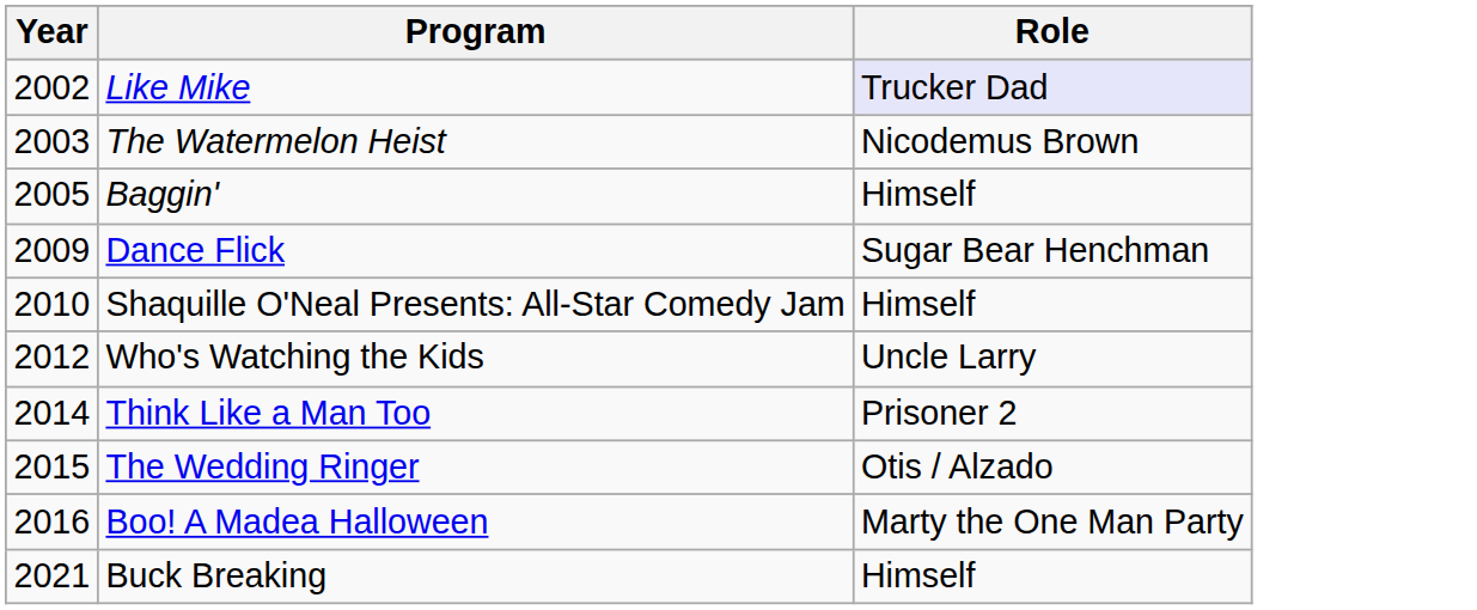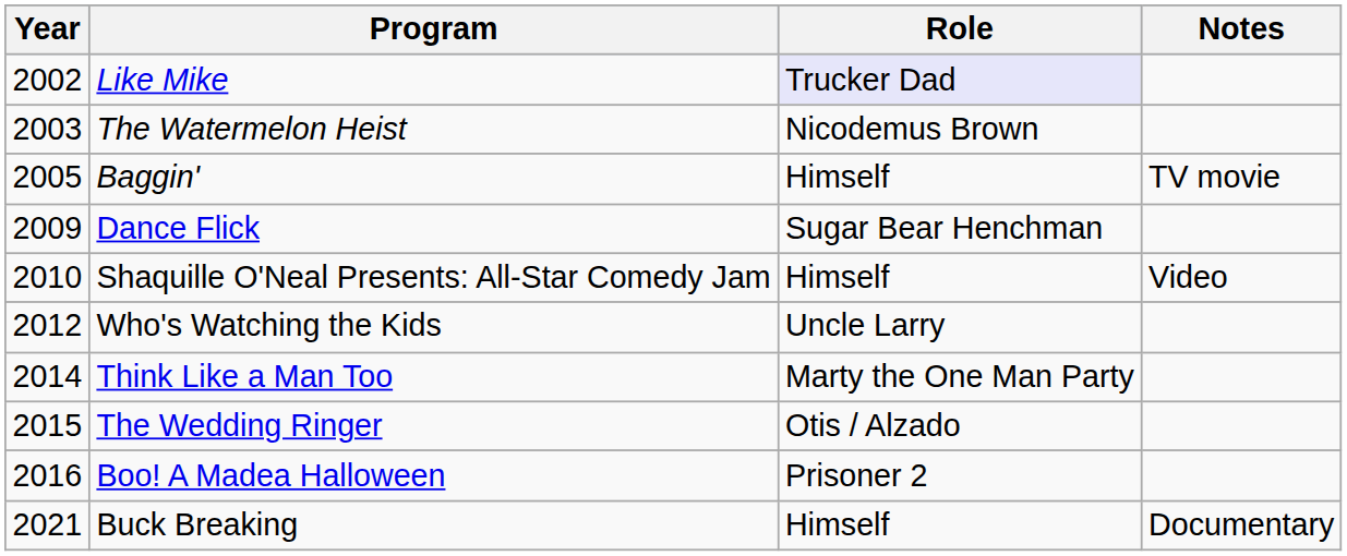+ column: Notes | TV movie | Video | Documentary
Think Like a Man Too | Role: Prisoner 2 -> Marty the One Man Party
Boo! A Madea Halloween | Role: Marty the One Man Party -> Prisoner 2
